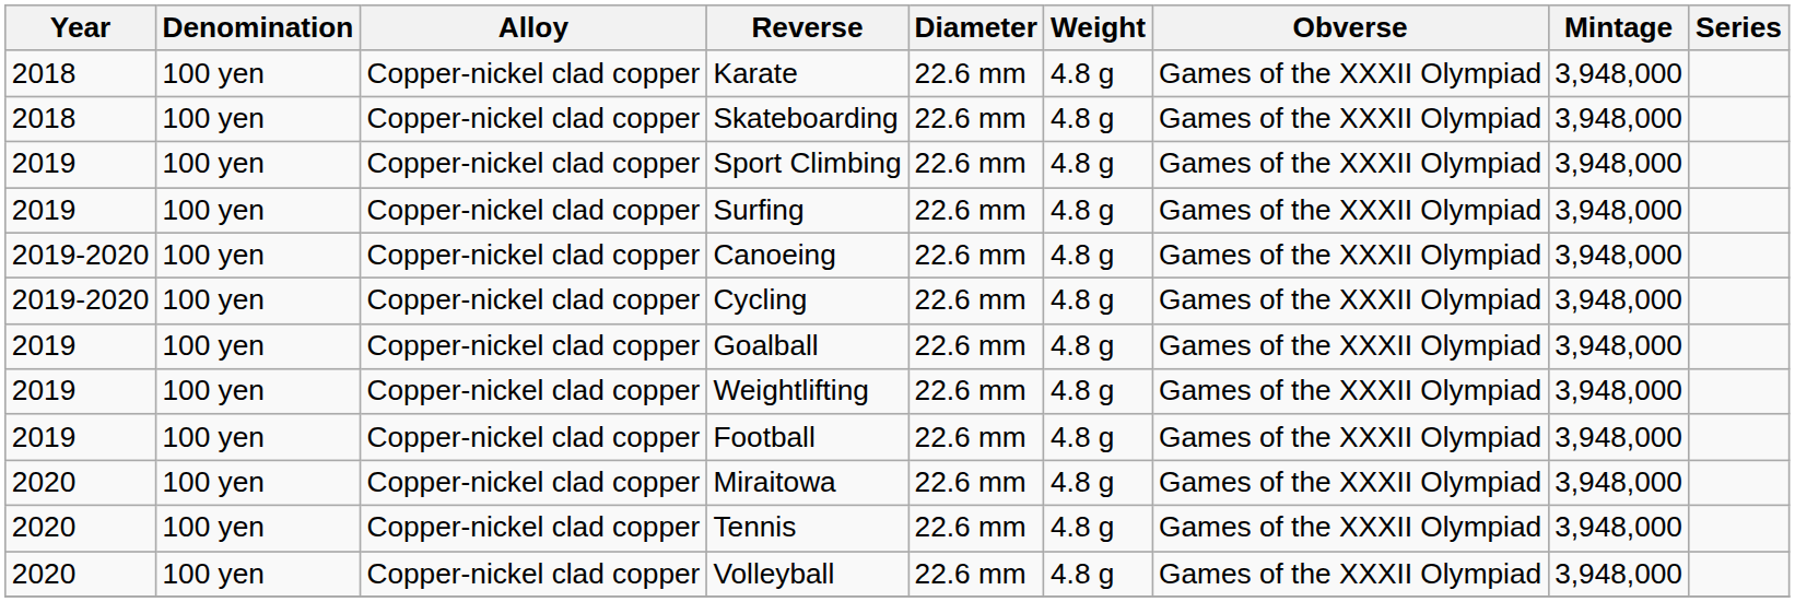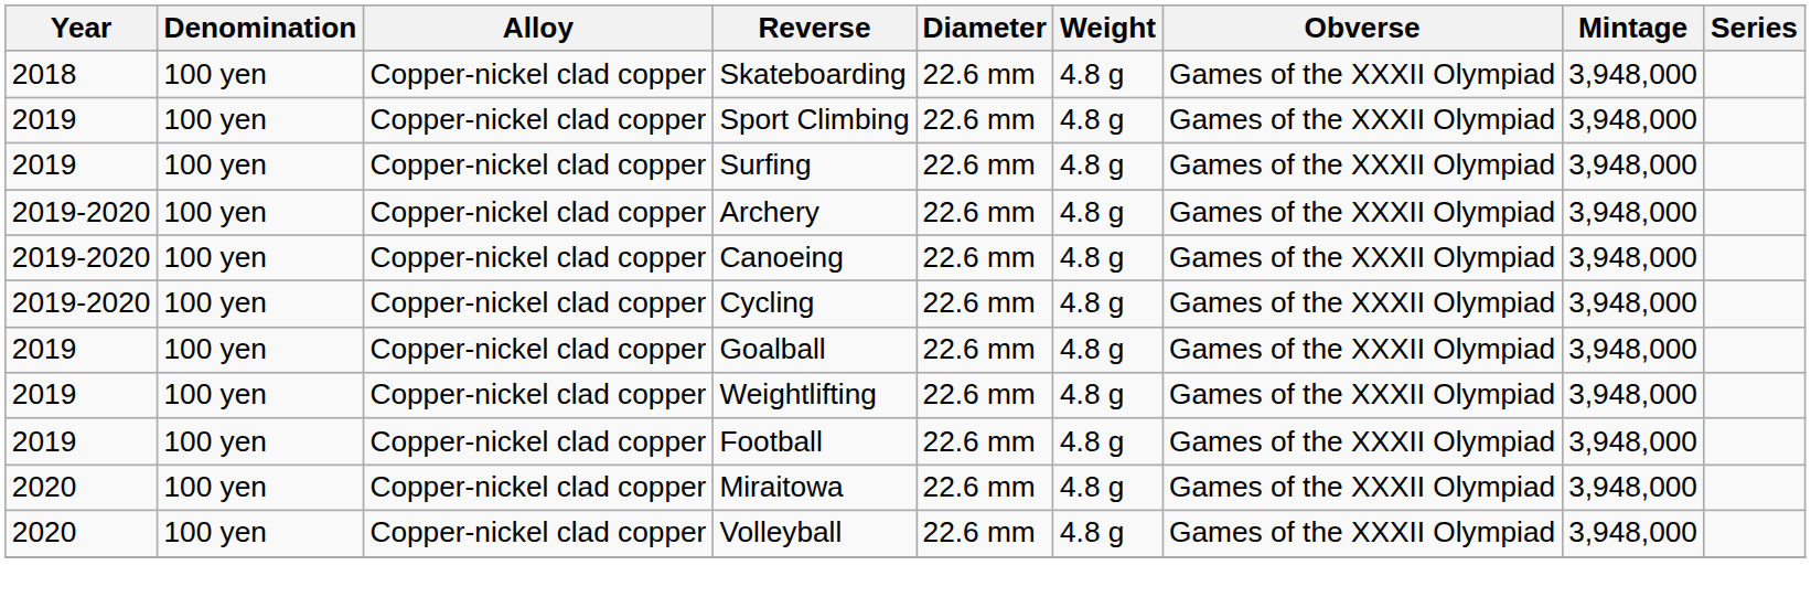- row: 2018 | 100 yen | Copper-nickel clad copper | Karate | 22.6 mm | 4.8 g | Games of the XXXII Olympiad | 3,948,000
+ row: 2019-2020 | 100 yen | Copper-nickel clad copper | Archery | 22.6 mm | 4.8 g | Games of the XXXII Olympiad | 3,948,000
- row: 2020 | 100 yen | Copper-nickel clad copper | Tennis | 22.6 mm | 4.8 g | Games of the XXXII Olympiad | 3,948,000
